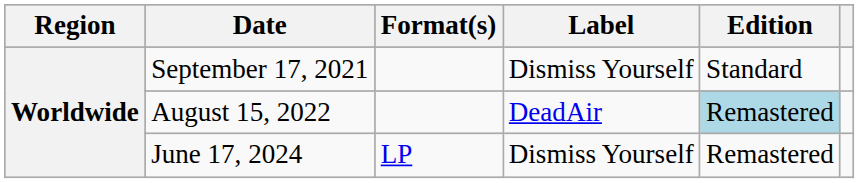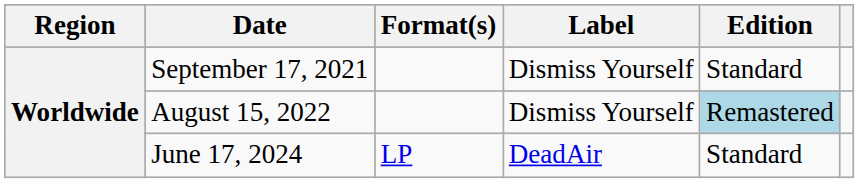August 15, 2022 | Label: DeadAir -> Dismiss Yourself
June 17, 2024 | Label: Dismiss Yourself -> DeadAir
June 17, 2024 | Edition: Remastered -> Standard
